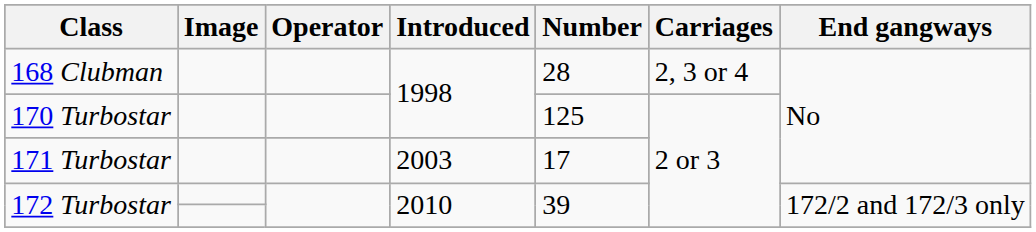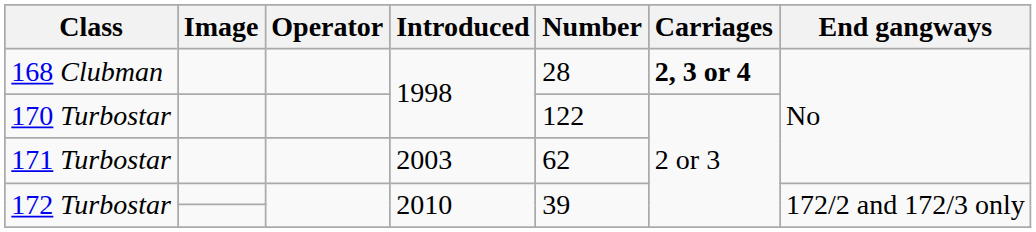168 Clubman | Carriages: normal -> bold
170 Turbostar | Number: 125 -> 122
171 Turbostar | Number: 17 -> 62
